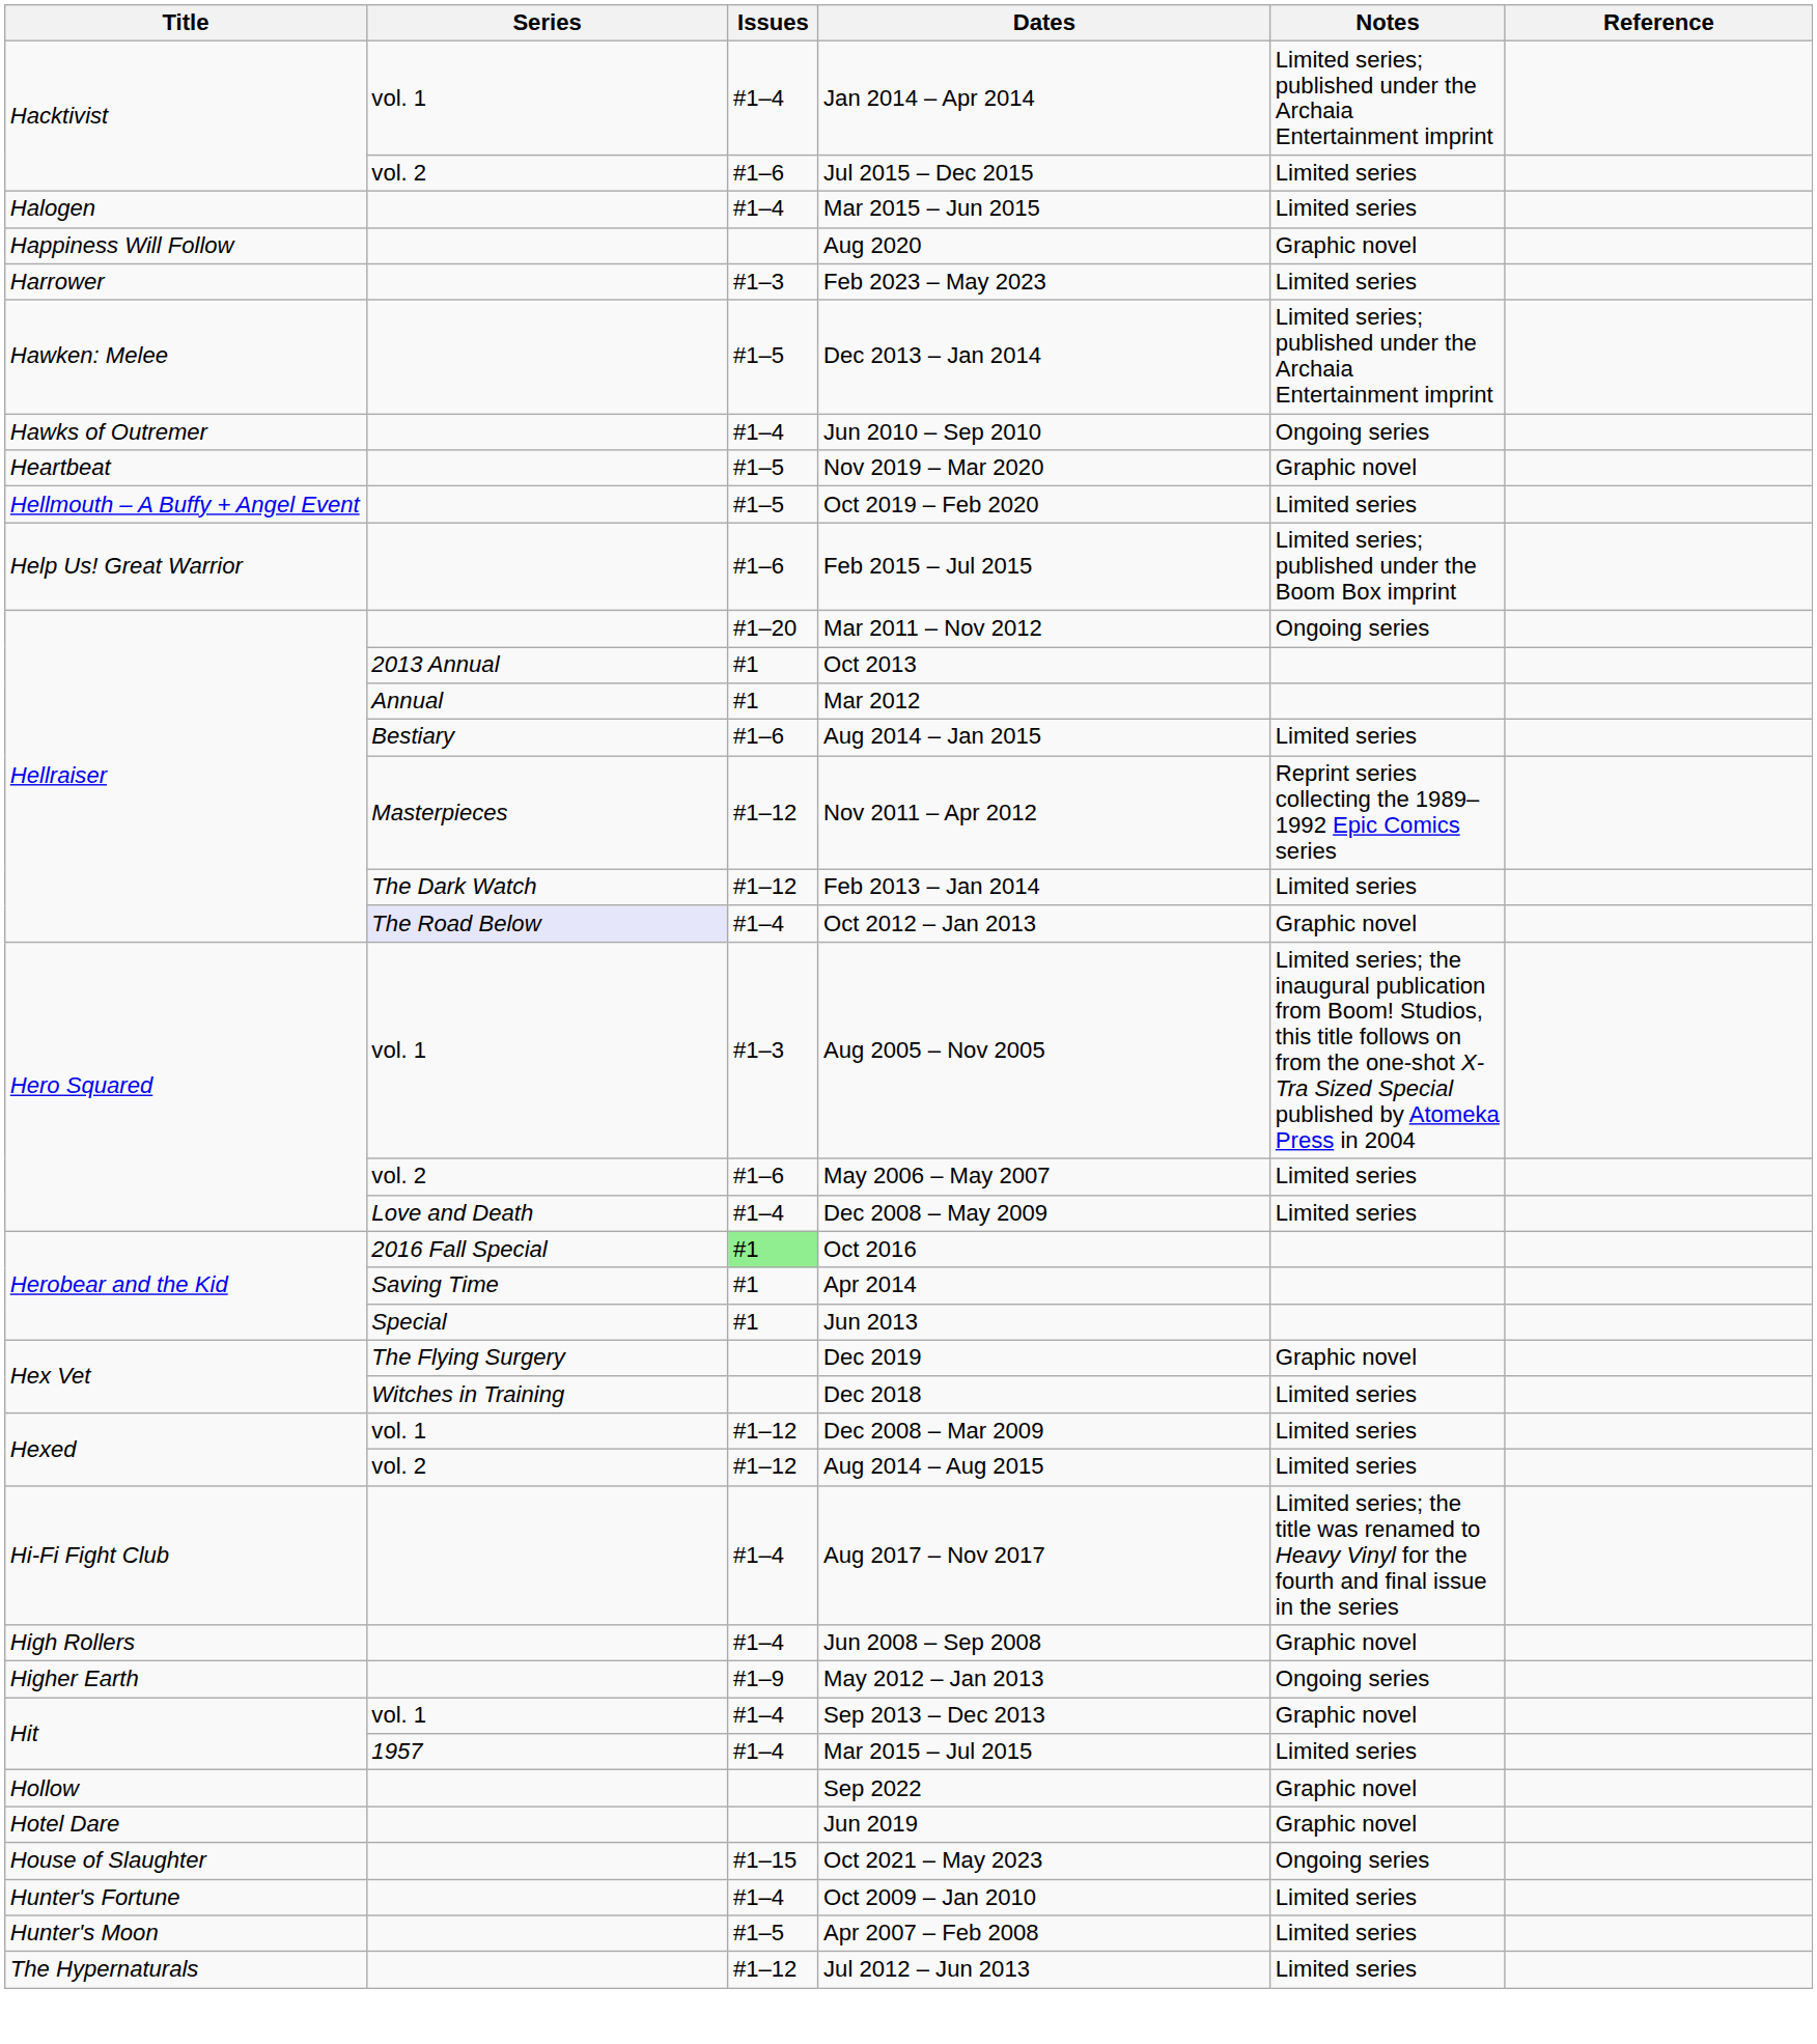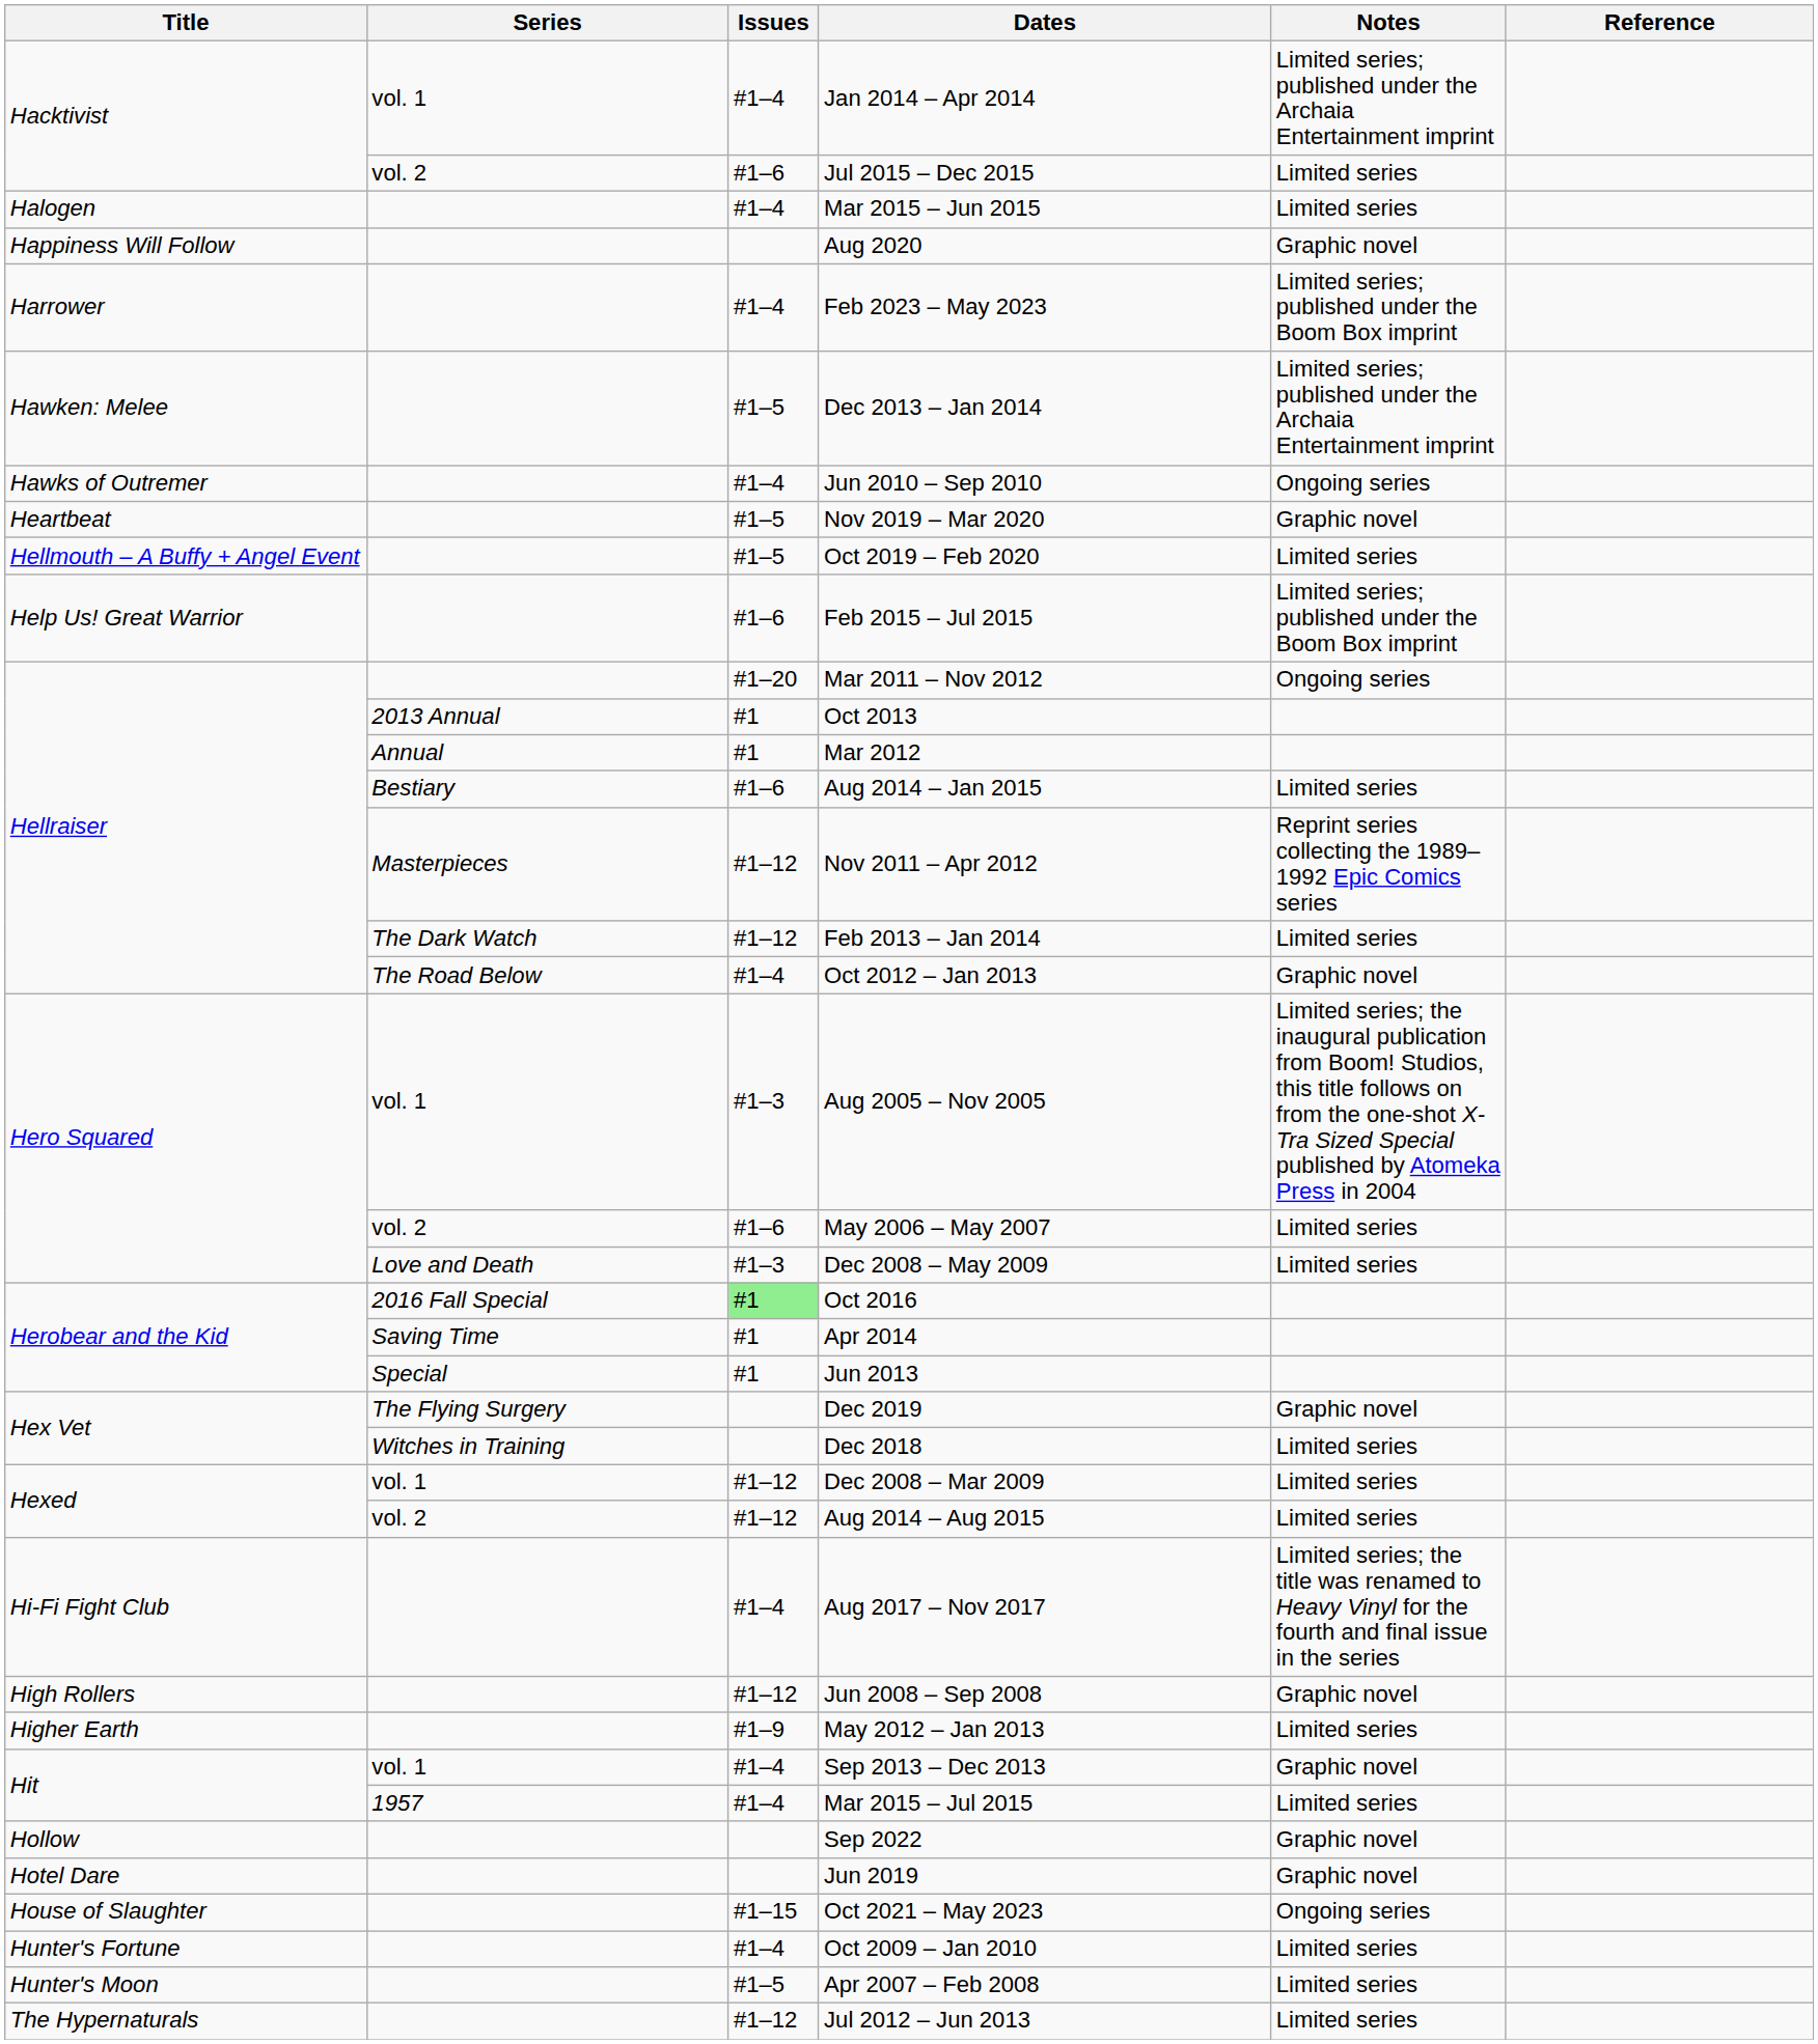Feb 2023 – May 2023 | Issues: #1–3 -> #1–4
Feb 2023 – May 2023 | Notes: Limited series -> Limited series; published under the Boom Box imprint
Oct 2012 – Jan 2013 | Series: lavender background -> no background
Dec 2008 – May 2009 | Issues: #1–4 -> #1–3
Jun 2008 – Sep 2008 | Issues: #1–4 -> #1–12
May 2012 – Jan 2013 | Notes: Ongoing series -> Limited series
